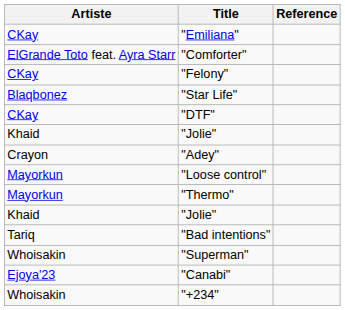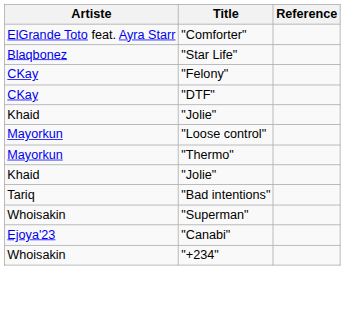- row: CKay | "Emiliana"
rows swapped: "Felony" <-> "Star Life"
- row: Crayon | "Adey"
